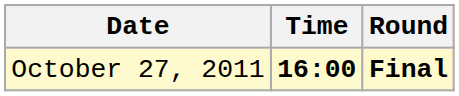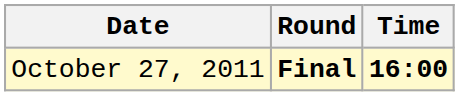columns swapped: Time <-> Round
